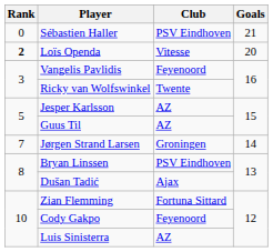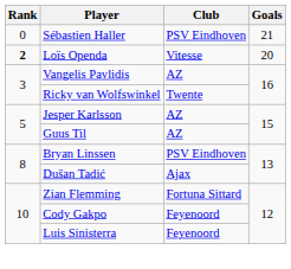Vangelis Pavlidis | Club: Feyenoord -> AZ
- row: 7 | Jørgen Strand Larsen | Groningen | 14
Luis Sinisterra | Club: AZ -> Feyenoord
